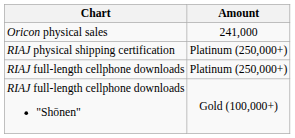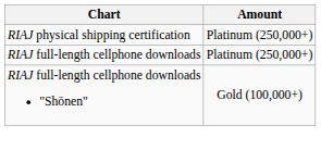- row: Oricon physical sales | 241,000
